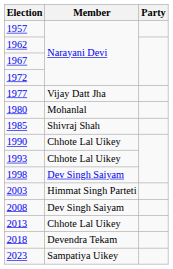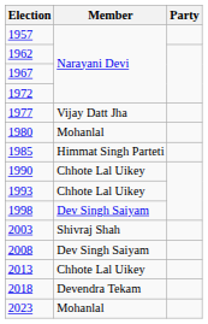1985 | Member: Shivraj Shah -> Himmat Singh Parteti
2003 | Member: Himmat Singh Parteti -> Shivraj Shah
2023 | Member: Sampatiya Uikey -> Mohanlal
